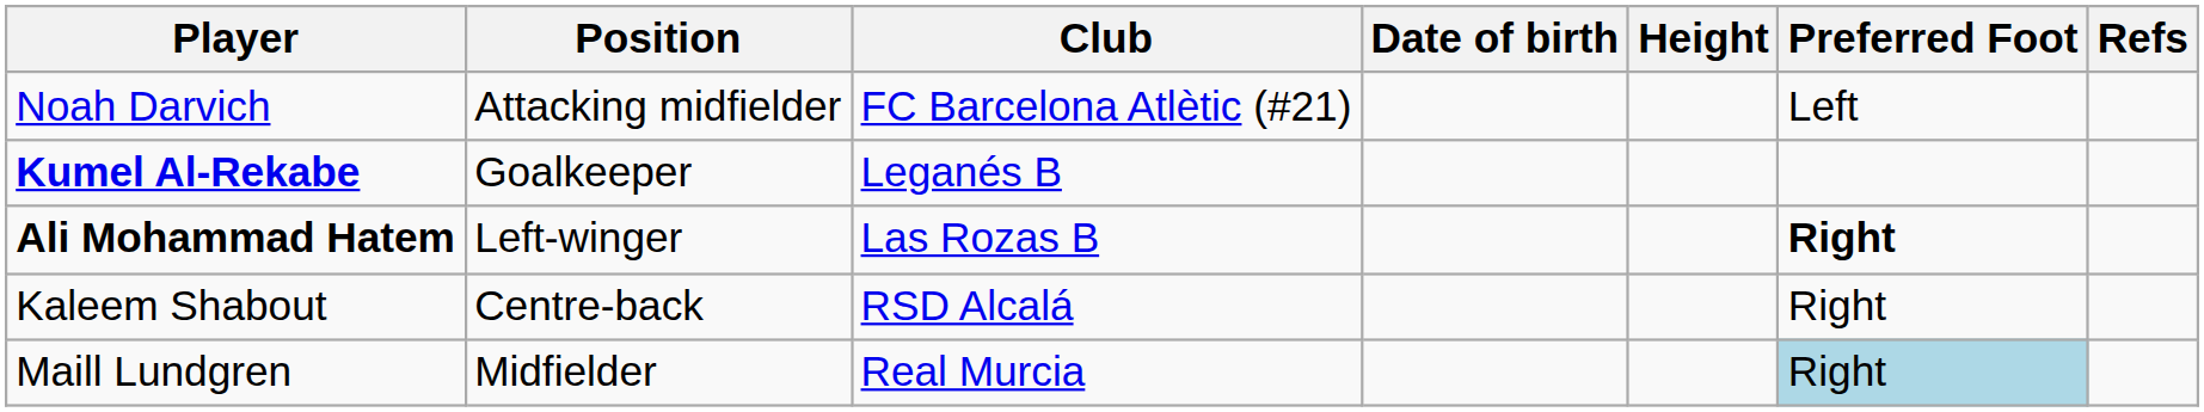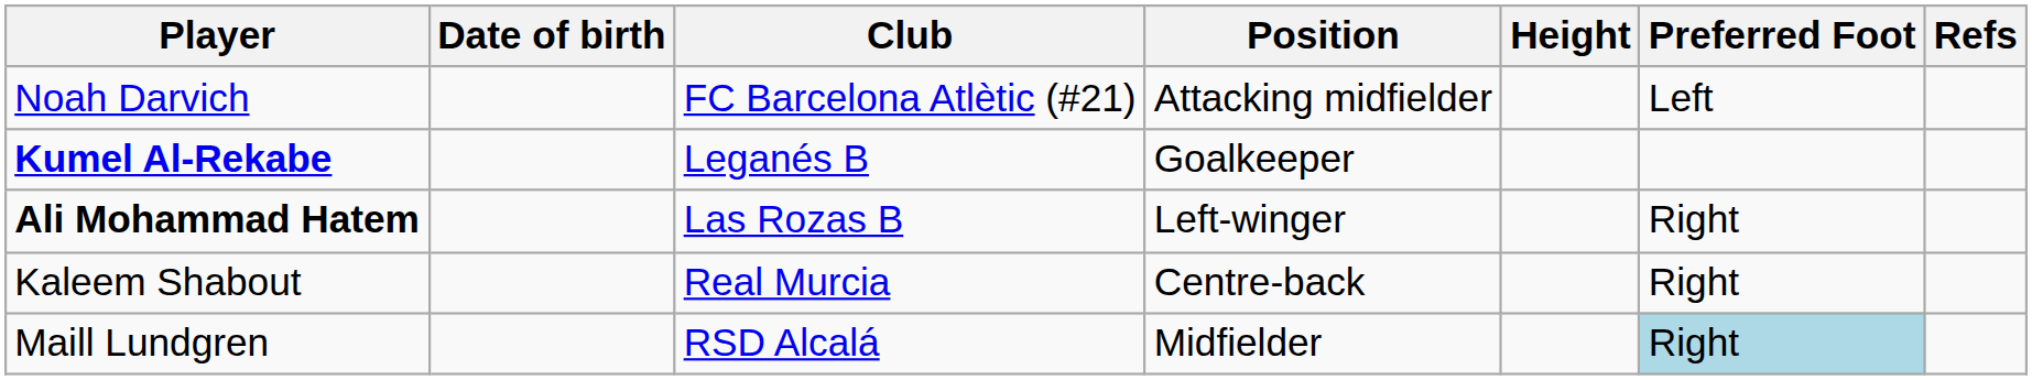columns swapped: Date of birth <-> Position
Ali Mohammad Hatem | Preferred Foot: bold -> normal
Kaleem Shabout | Club: RSD Alcalá -> Real Murcia
Maill Lundgren | Club: Real Murcia -> RSD Alcalá
